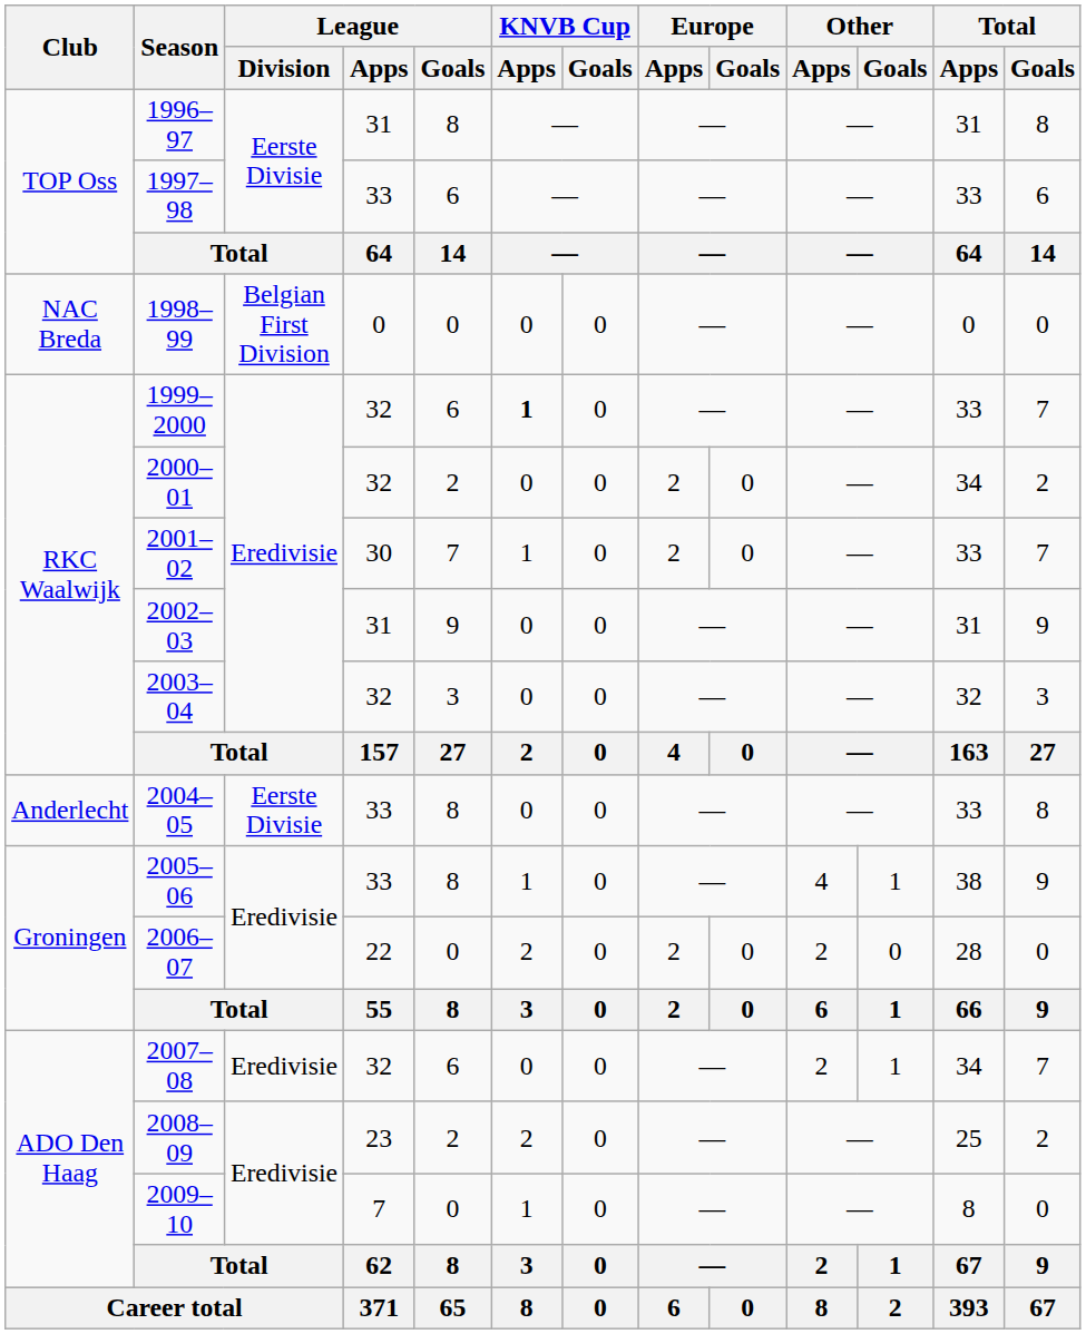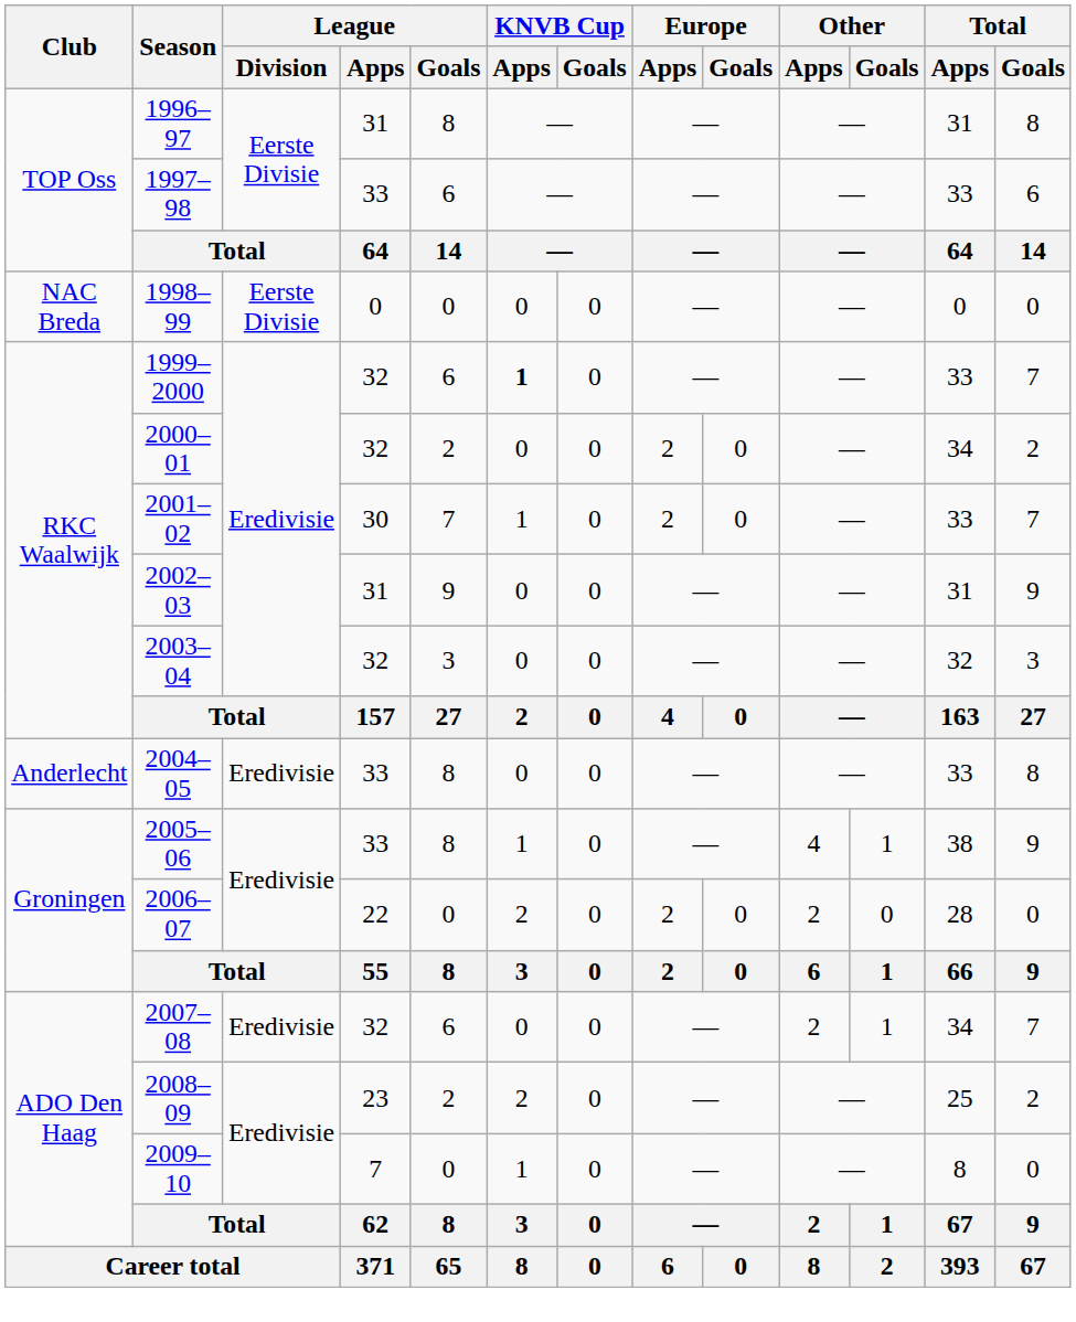1998–99 | League / Division: Belgian First Division -> Eerste Divisie
2004–05 | League / Division: Eerste Divisie -> Eredivisie
